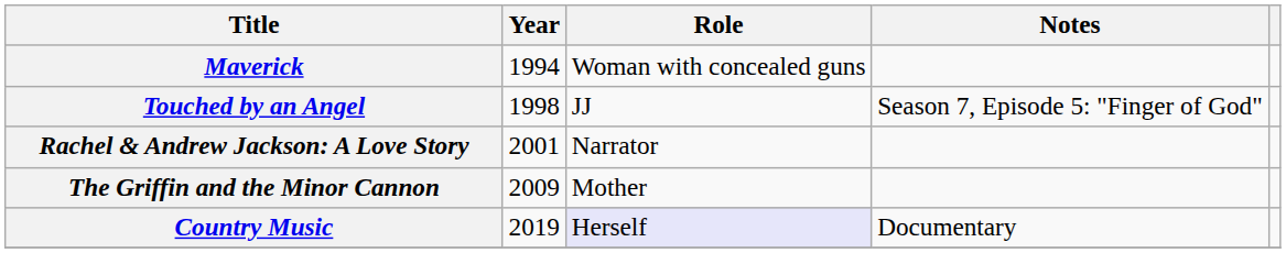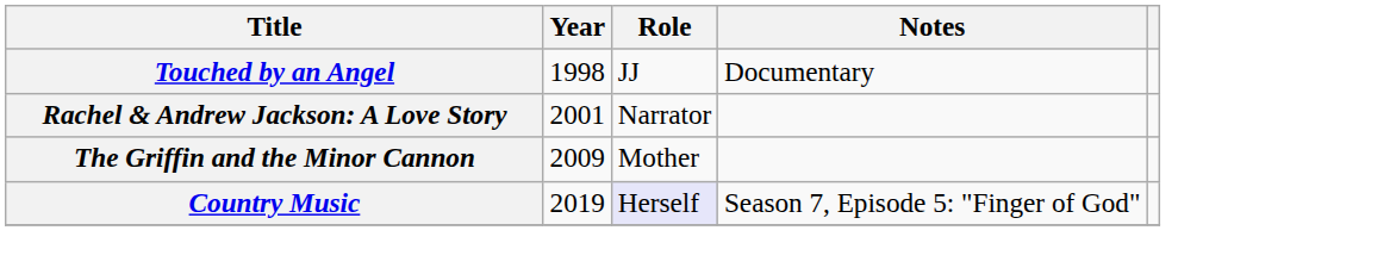- row: Maverick | 1994 | Woman with concealed guns
Touched by an Angel | Notes: Season 7, Episode 5: "Finger of God" -> Documentary
Country Music | Notes: Documentary -> Season 7, Episode 5: "Finger of God"
